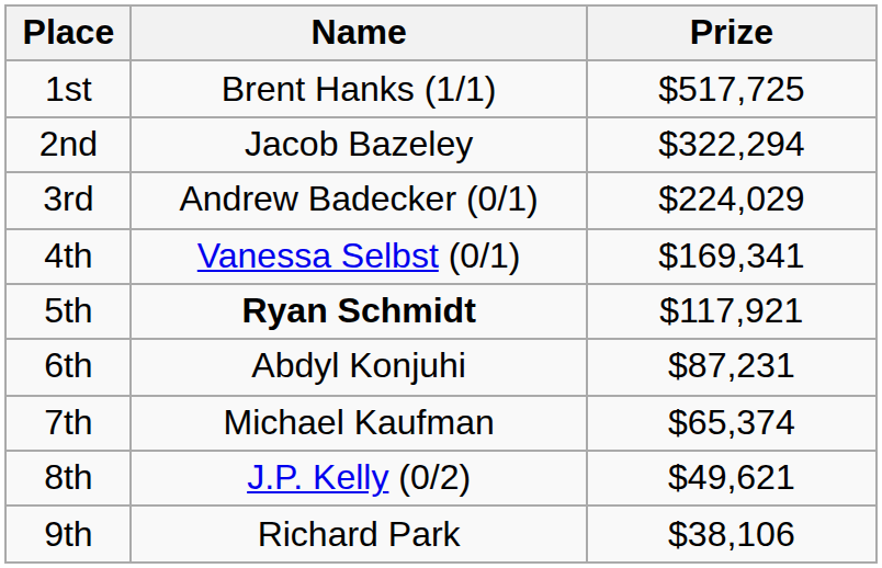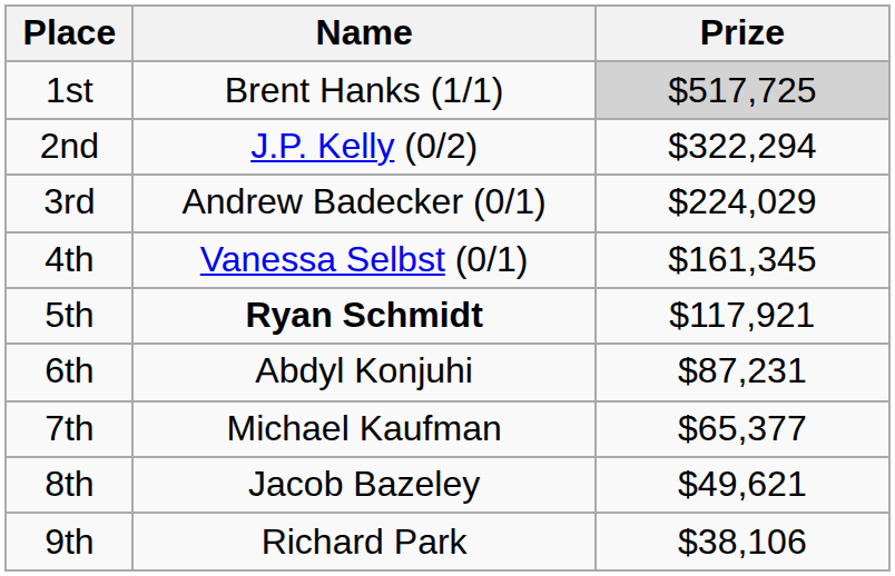1st | Prize: no background -> lightgrey background
2nd | Name: Jacob Bazeley -> J.P. Kelly (0/2)
4th | Prize: $169,341 -> $161,345
7th | Prize: $65,374 -> $65,377
8th | Name: J.P. Kelly (0/2) -> Jacob Bazeley
